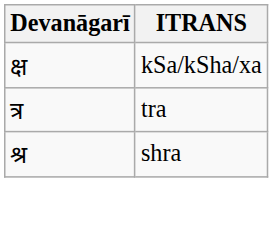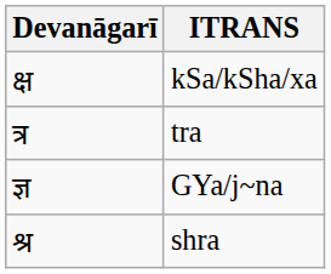+ row: ज्ञ | GYa/j~na
